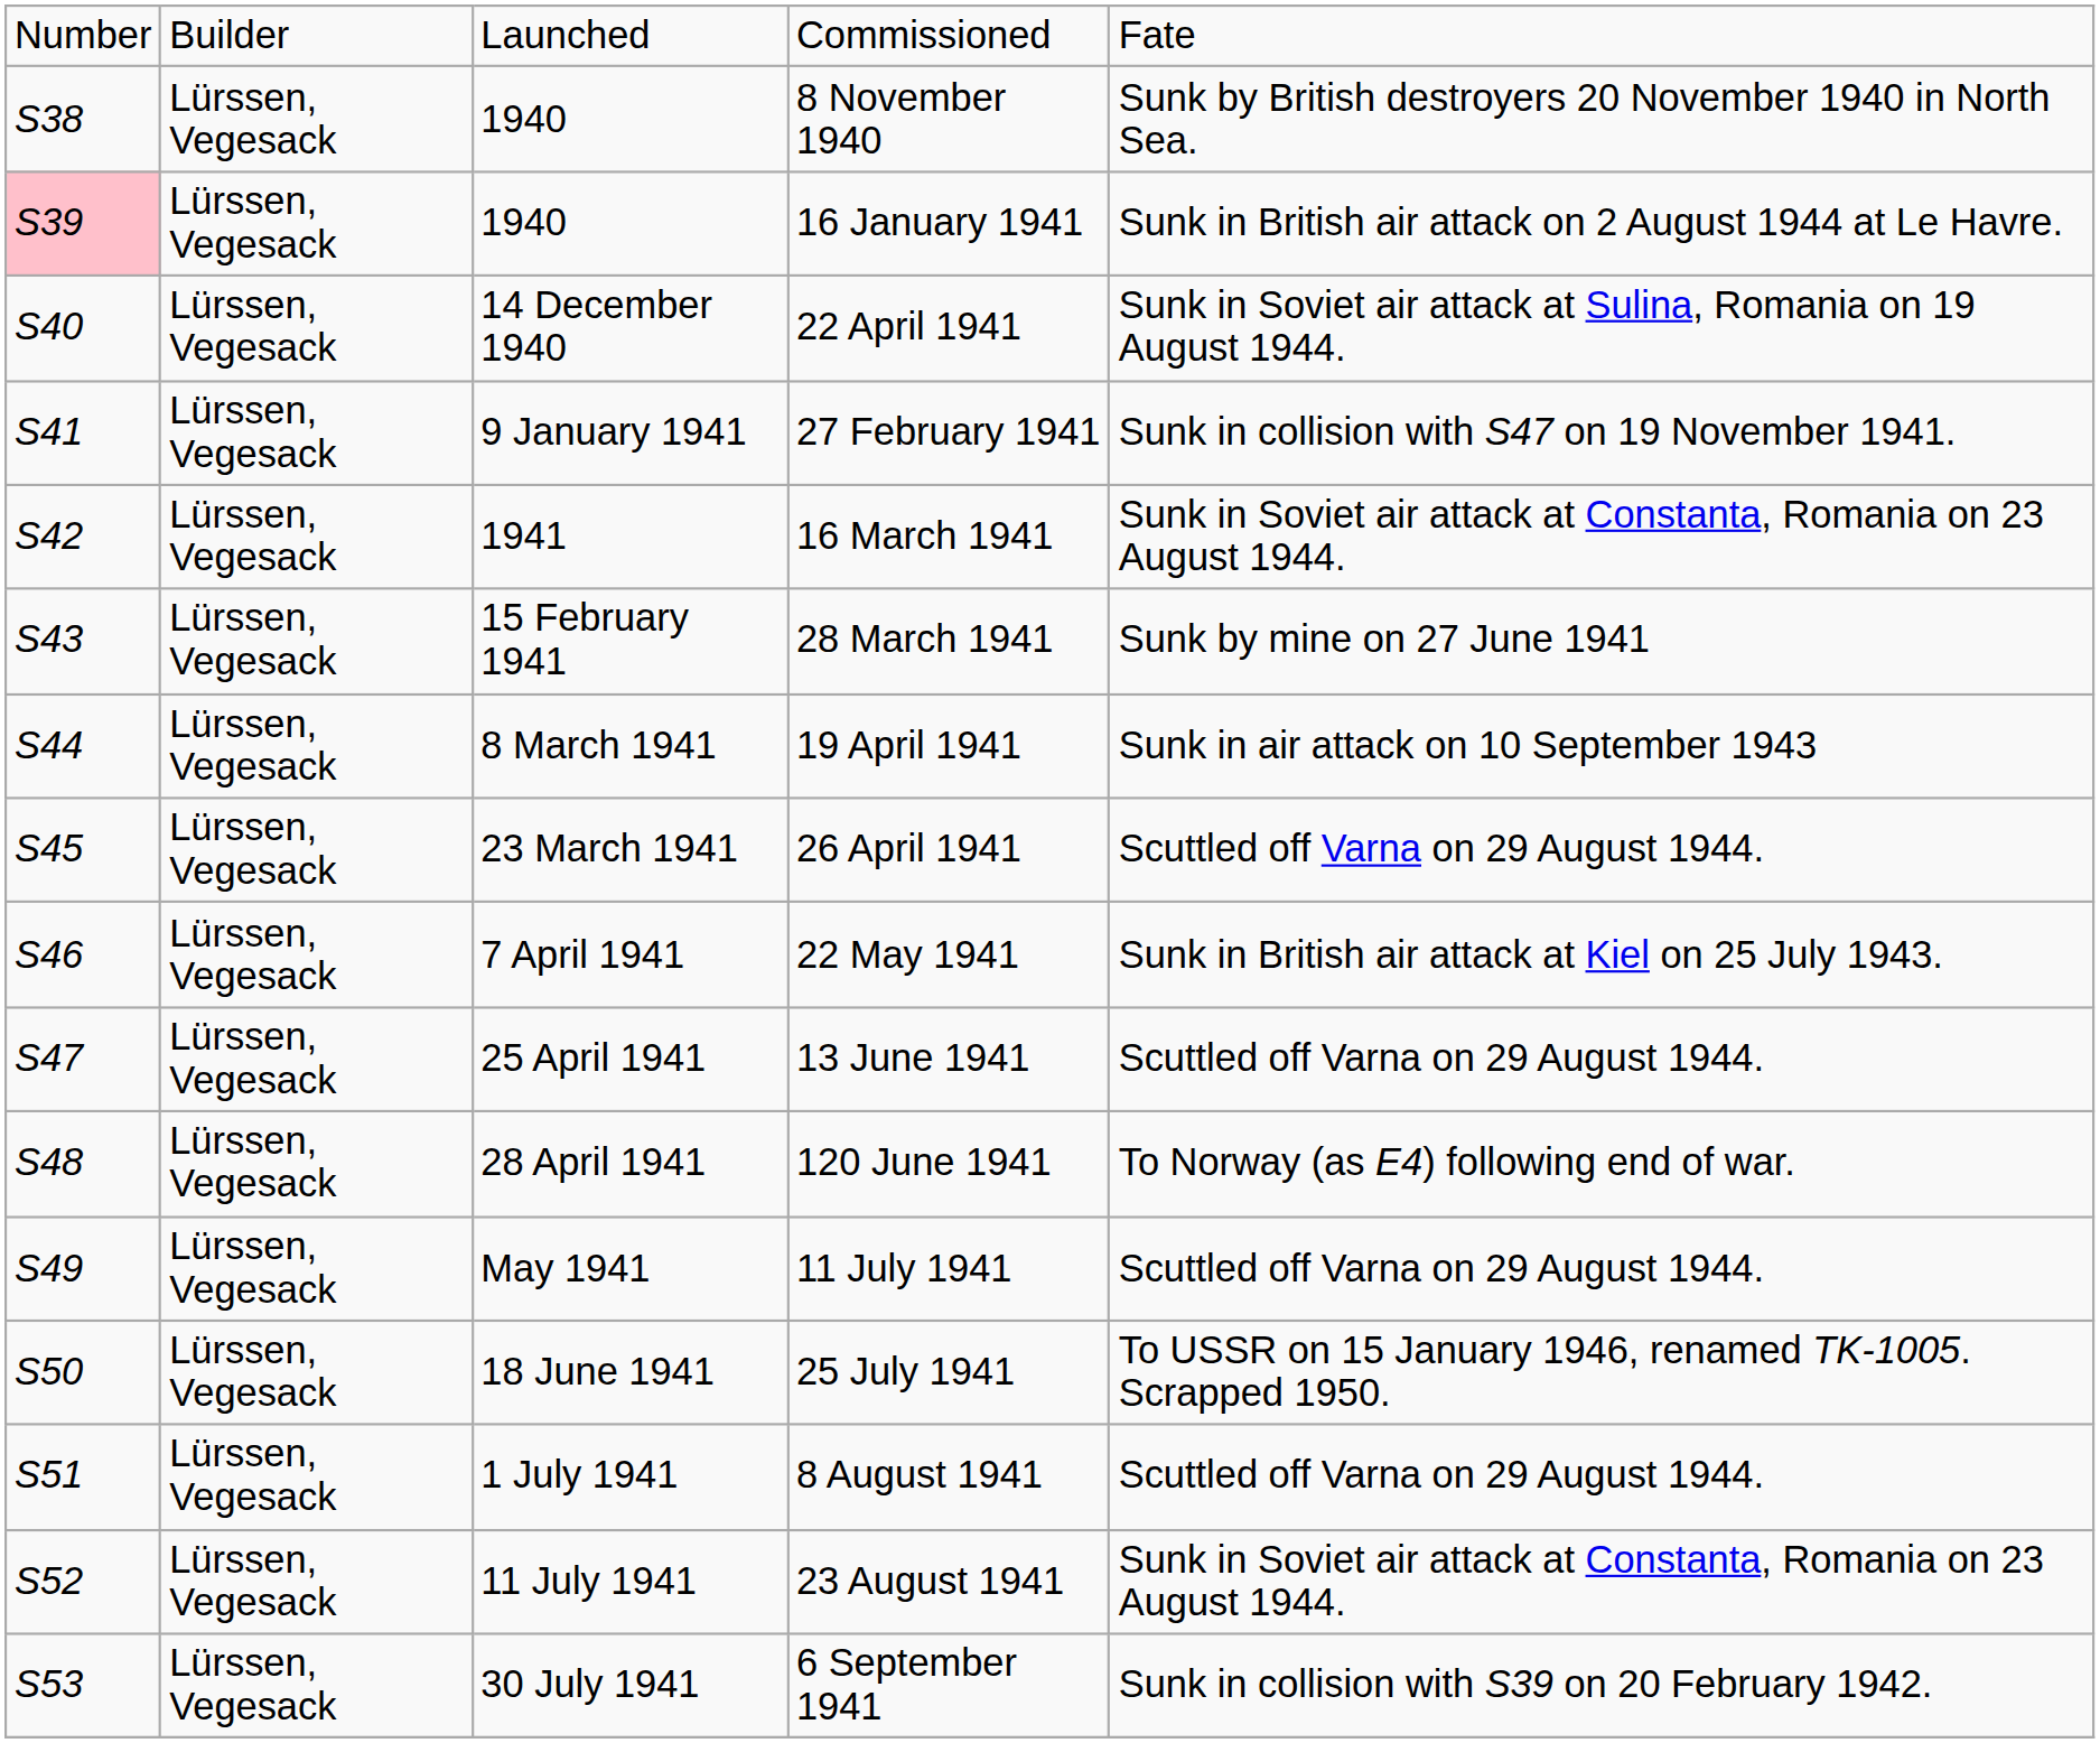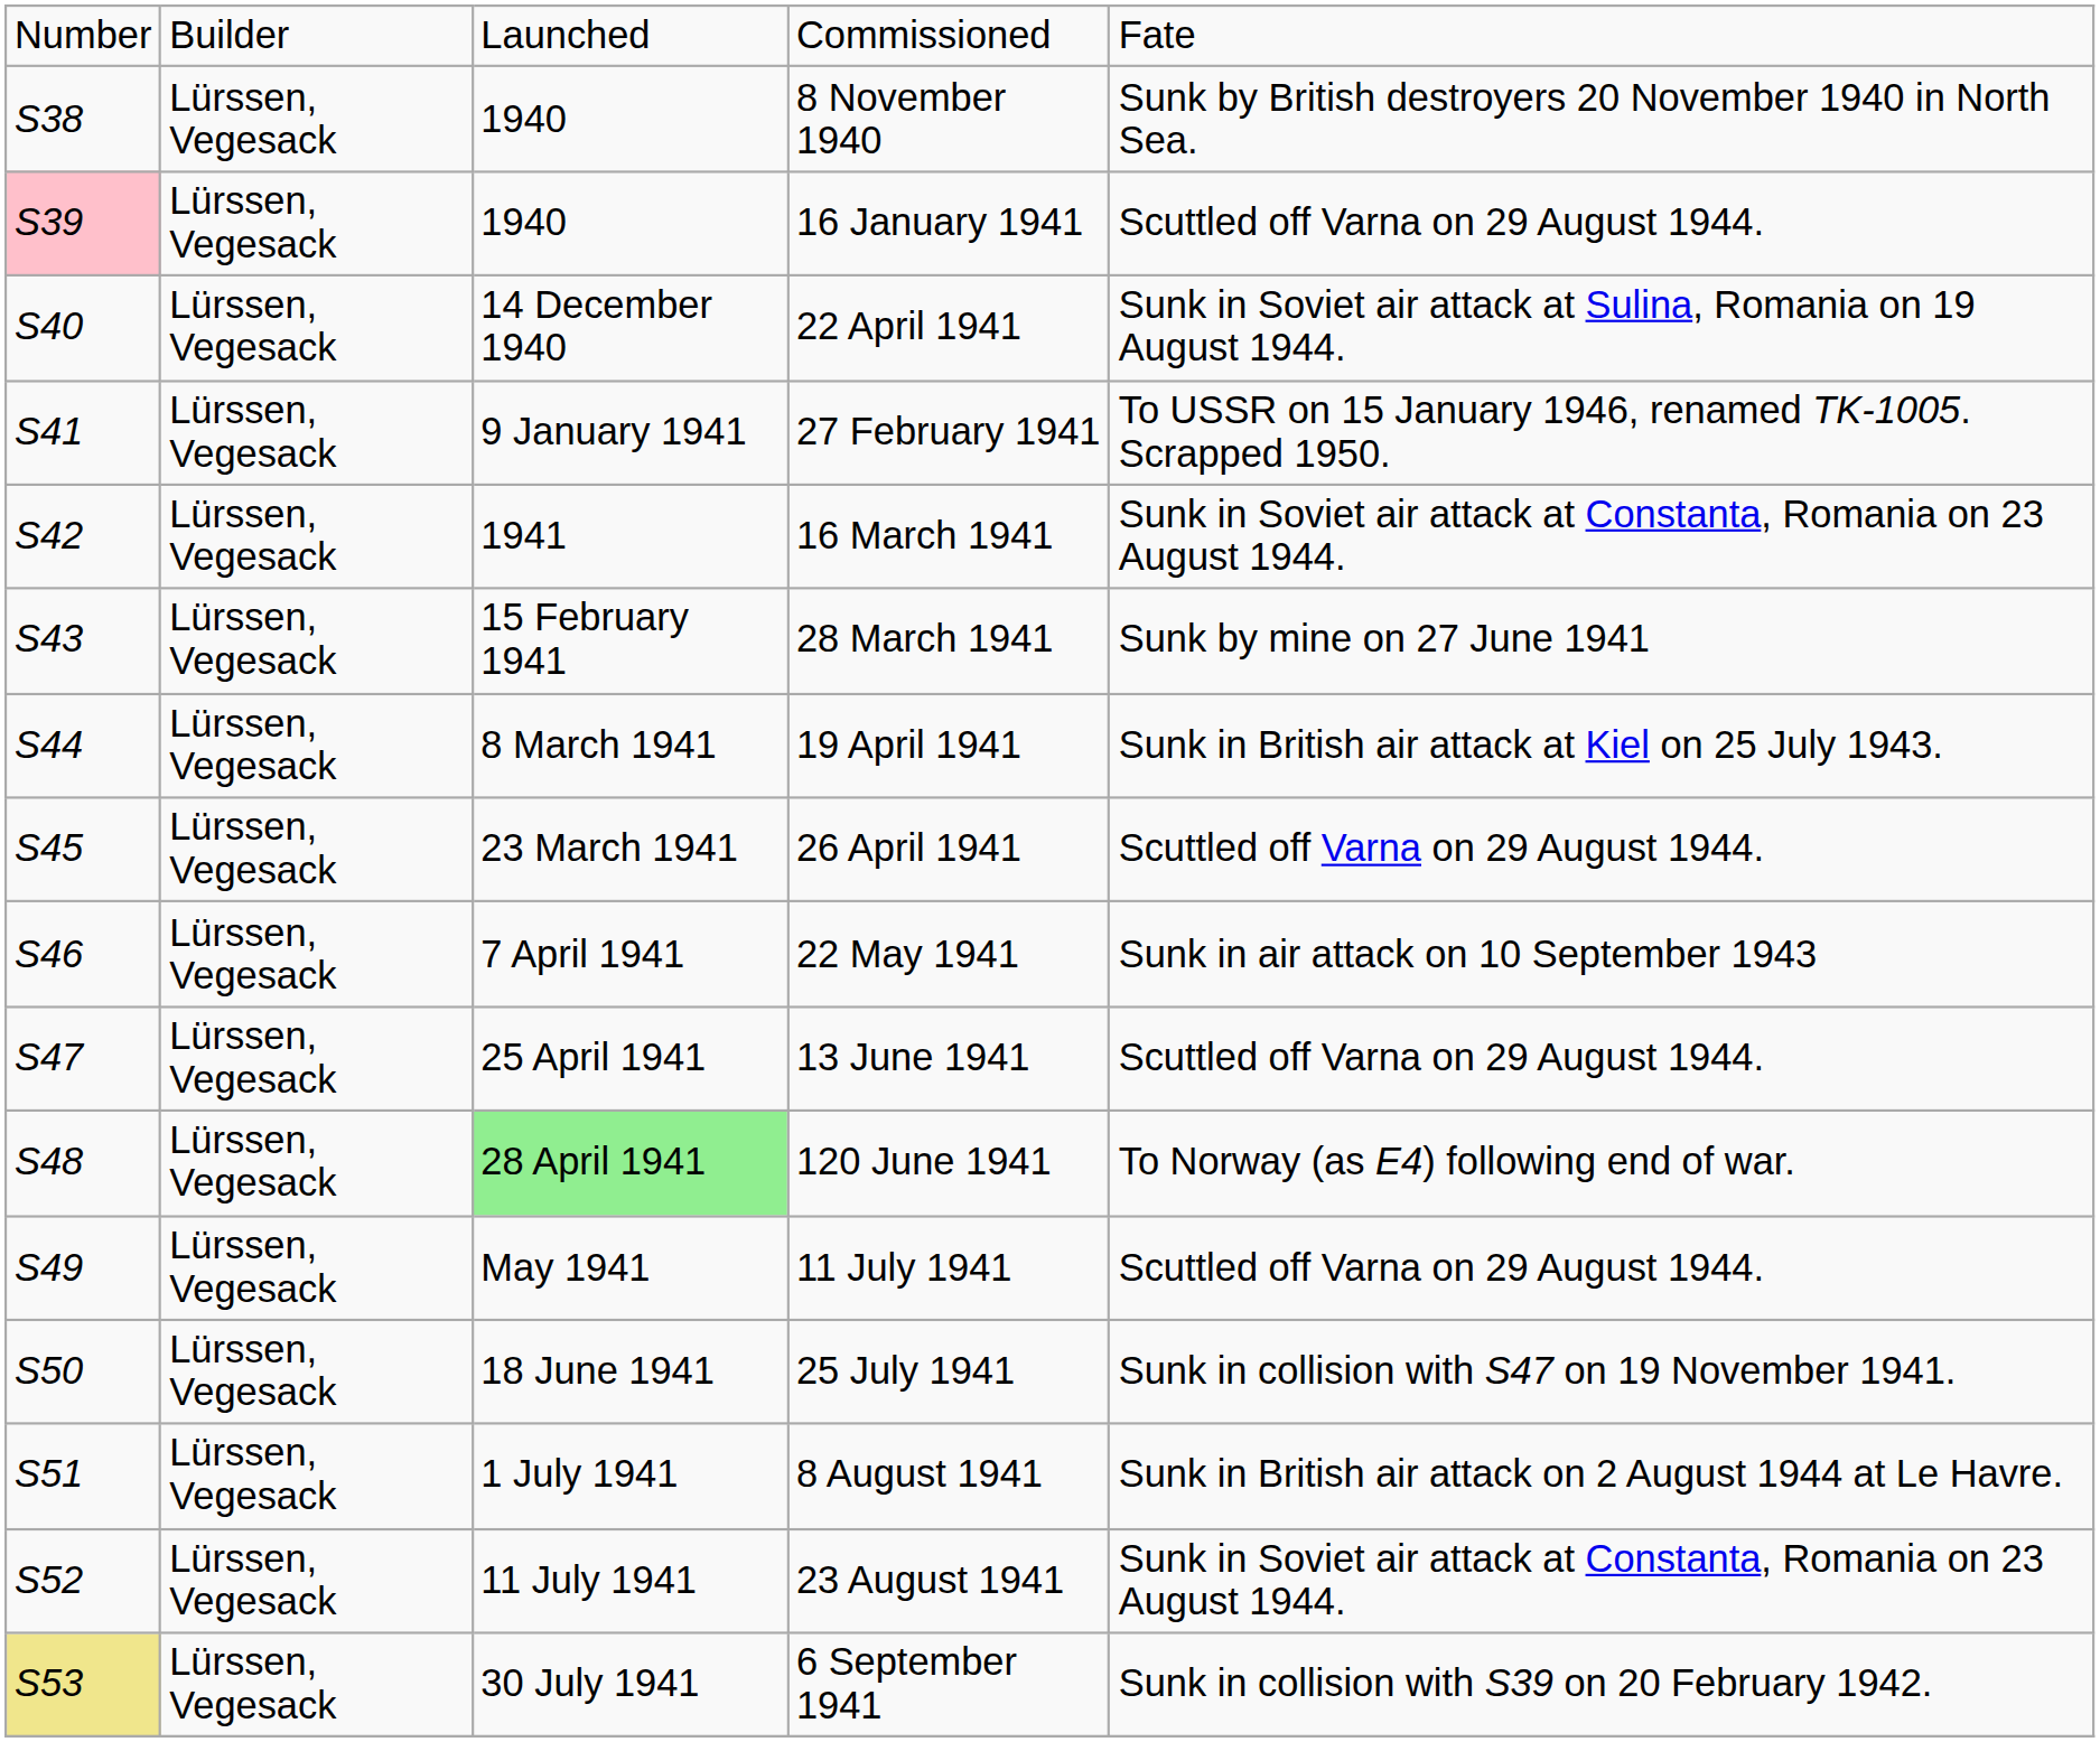16 January 1941 | column 5: Sunk in British air attack on 2 August 1944 at Le Havre. -> Scuttled off Varna on 29 August 1944.
27 February 1941 | column 5: Sunk in collision with S47 on 19 November 1941. -> To USSR on 15 January 1946, renamed TK-1005. Scrapped 1950.
19 April 1941 | column 5: Sunk in air attack on 10 September 1943 -> Sunk in British air attack at Kiel on 25 July 1943.
22 May 1941 | column 5: Sunk in British air attack at Kiel on 25 July 1943. -> Sunk in air attack on 10 September 1943
120 June 1941 | column 3: no background -> lightgreen background
25 July 1941 | column 5: To USSR on 15 January 1946, renamed TK-1005. Scrapped 1950. -> Sunk in collision with S47 on 19 November 1941.
8 August 1941 | column 5: Scuttled off Varna on 29 August 1944. -> Sunk in British air attack on 2 August 1944 at Le Havre.
6 September 1941 | column 1: no background -> khaki background
